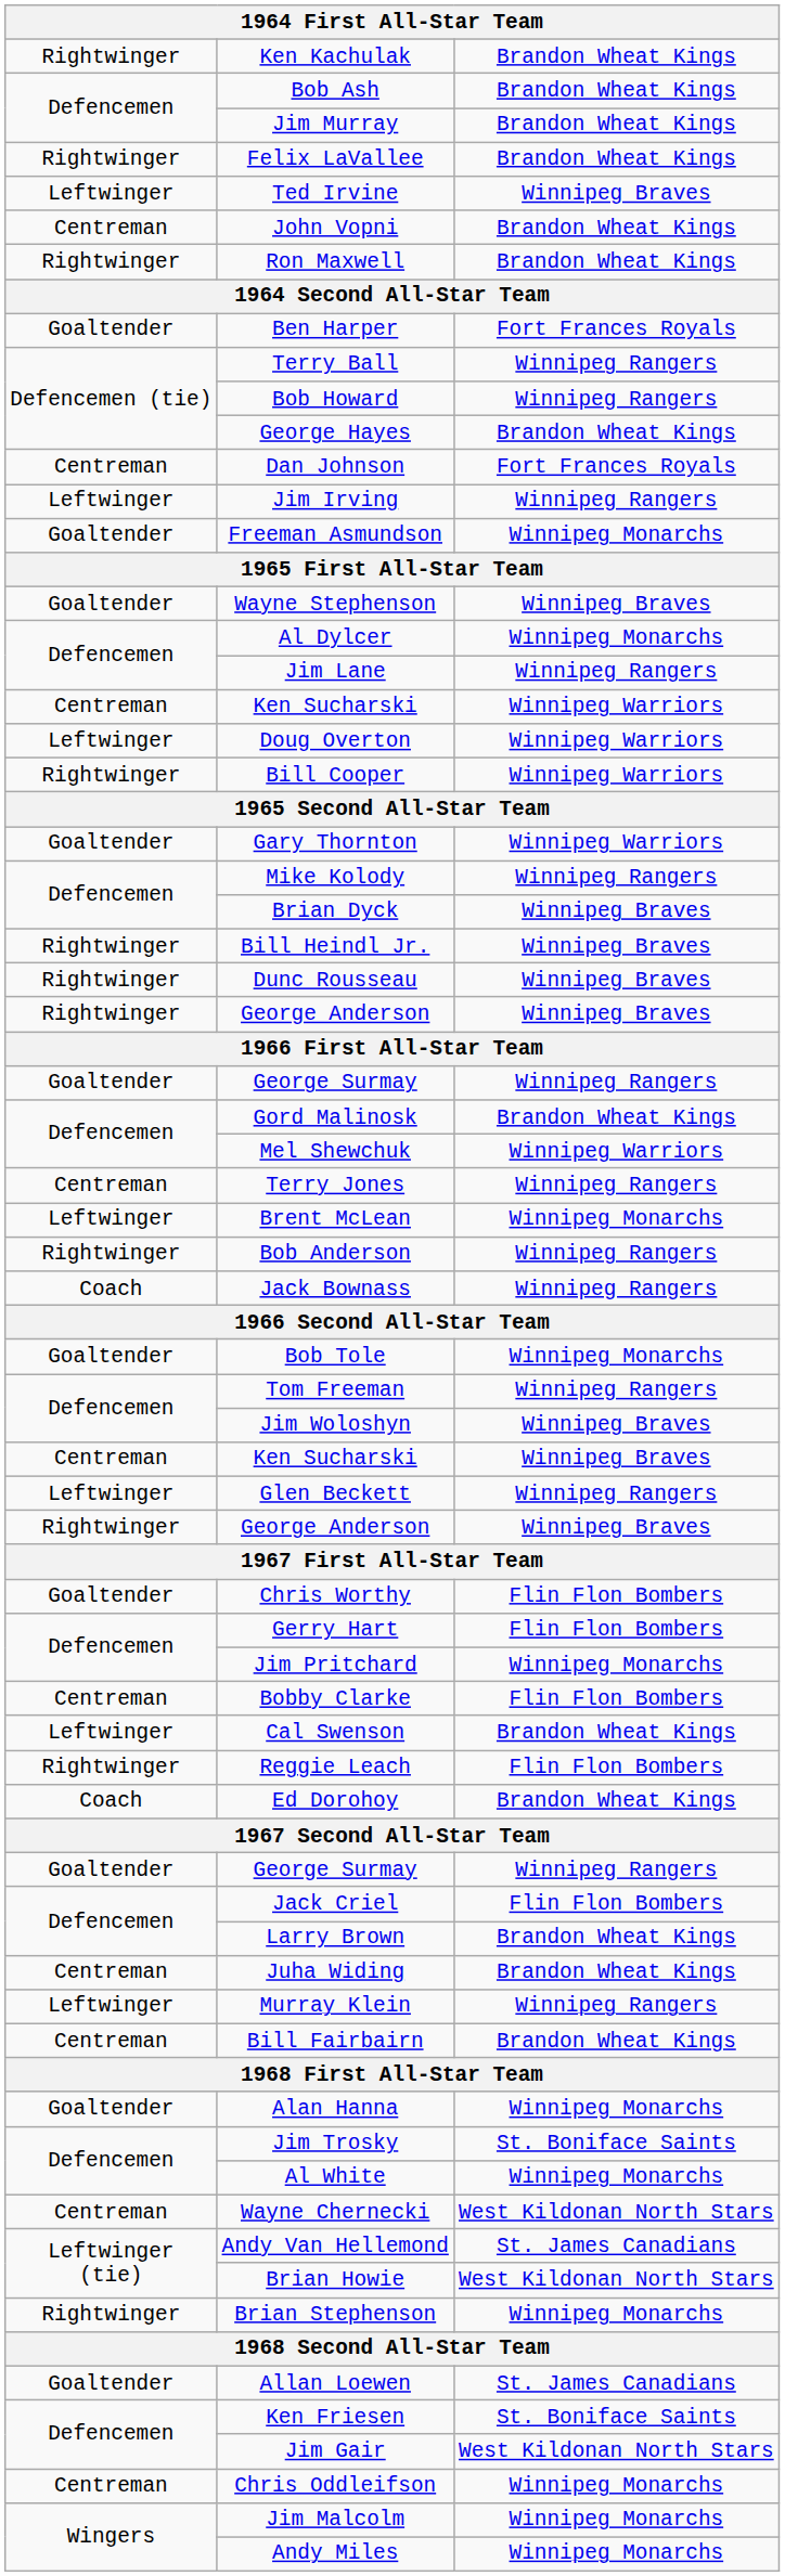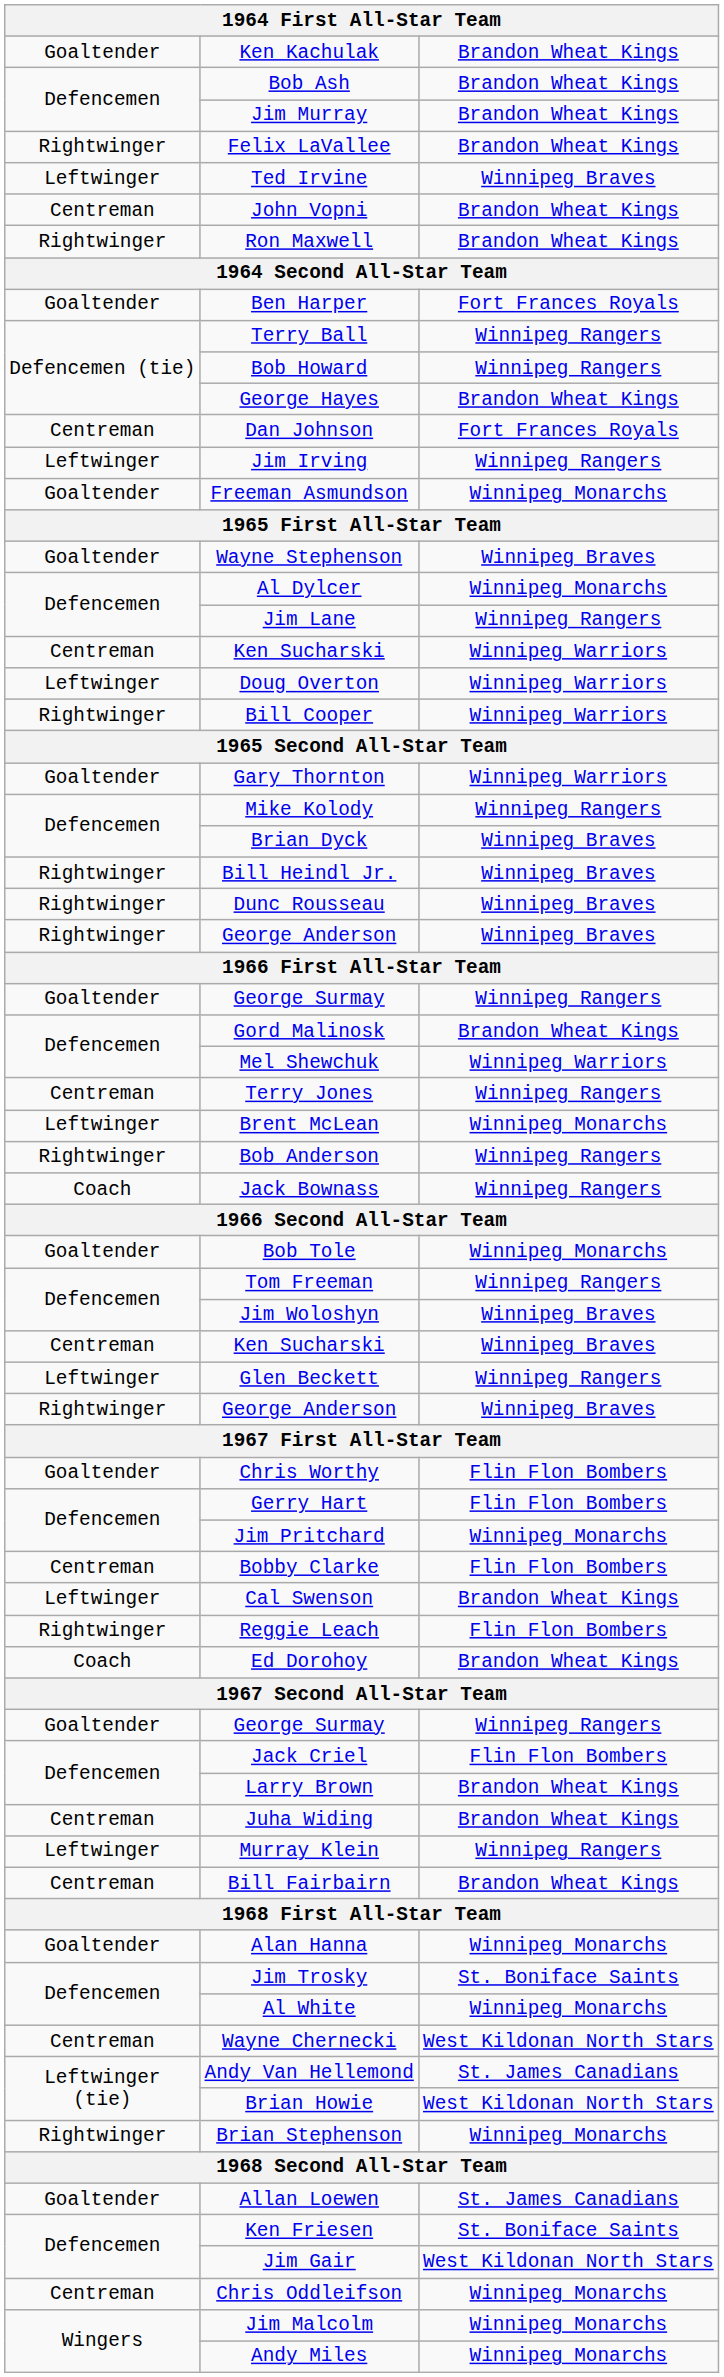Ken Kachulak | column 1: Rightwinger -> Goaltender
